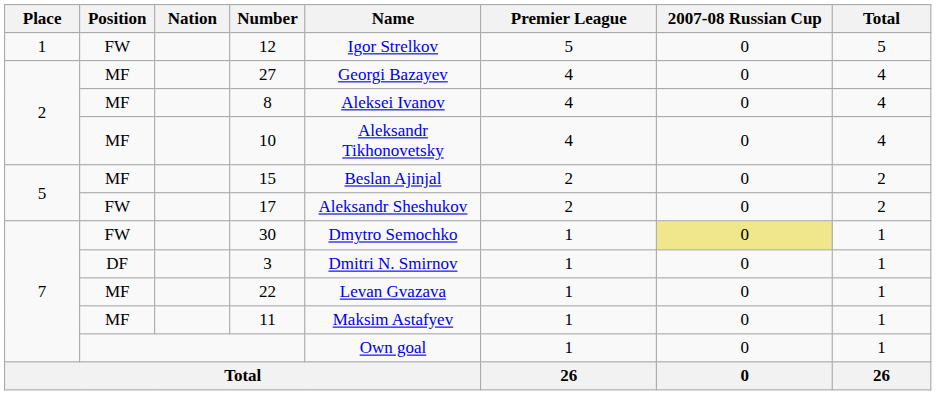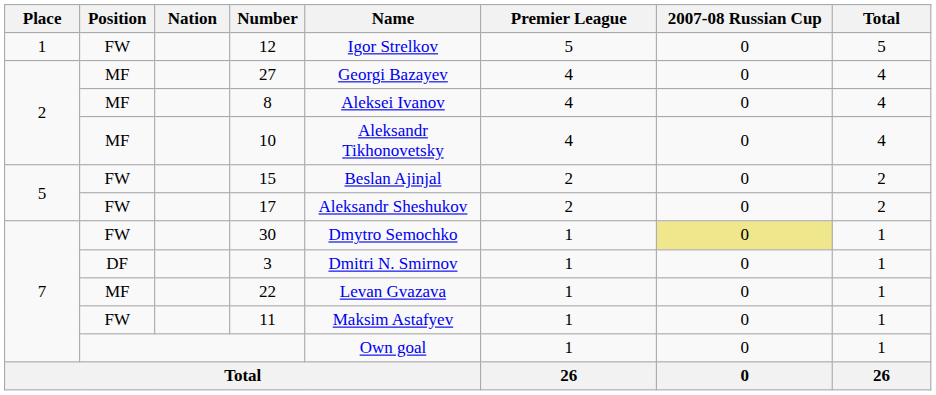15 | Position: MF -> FW
11 | Position: MF -> FW
